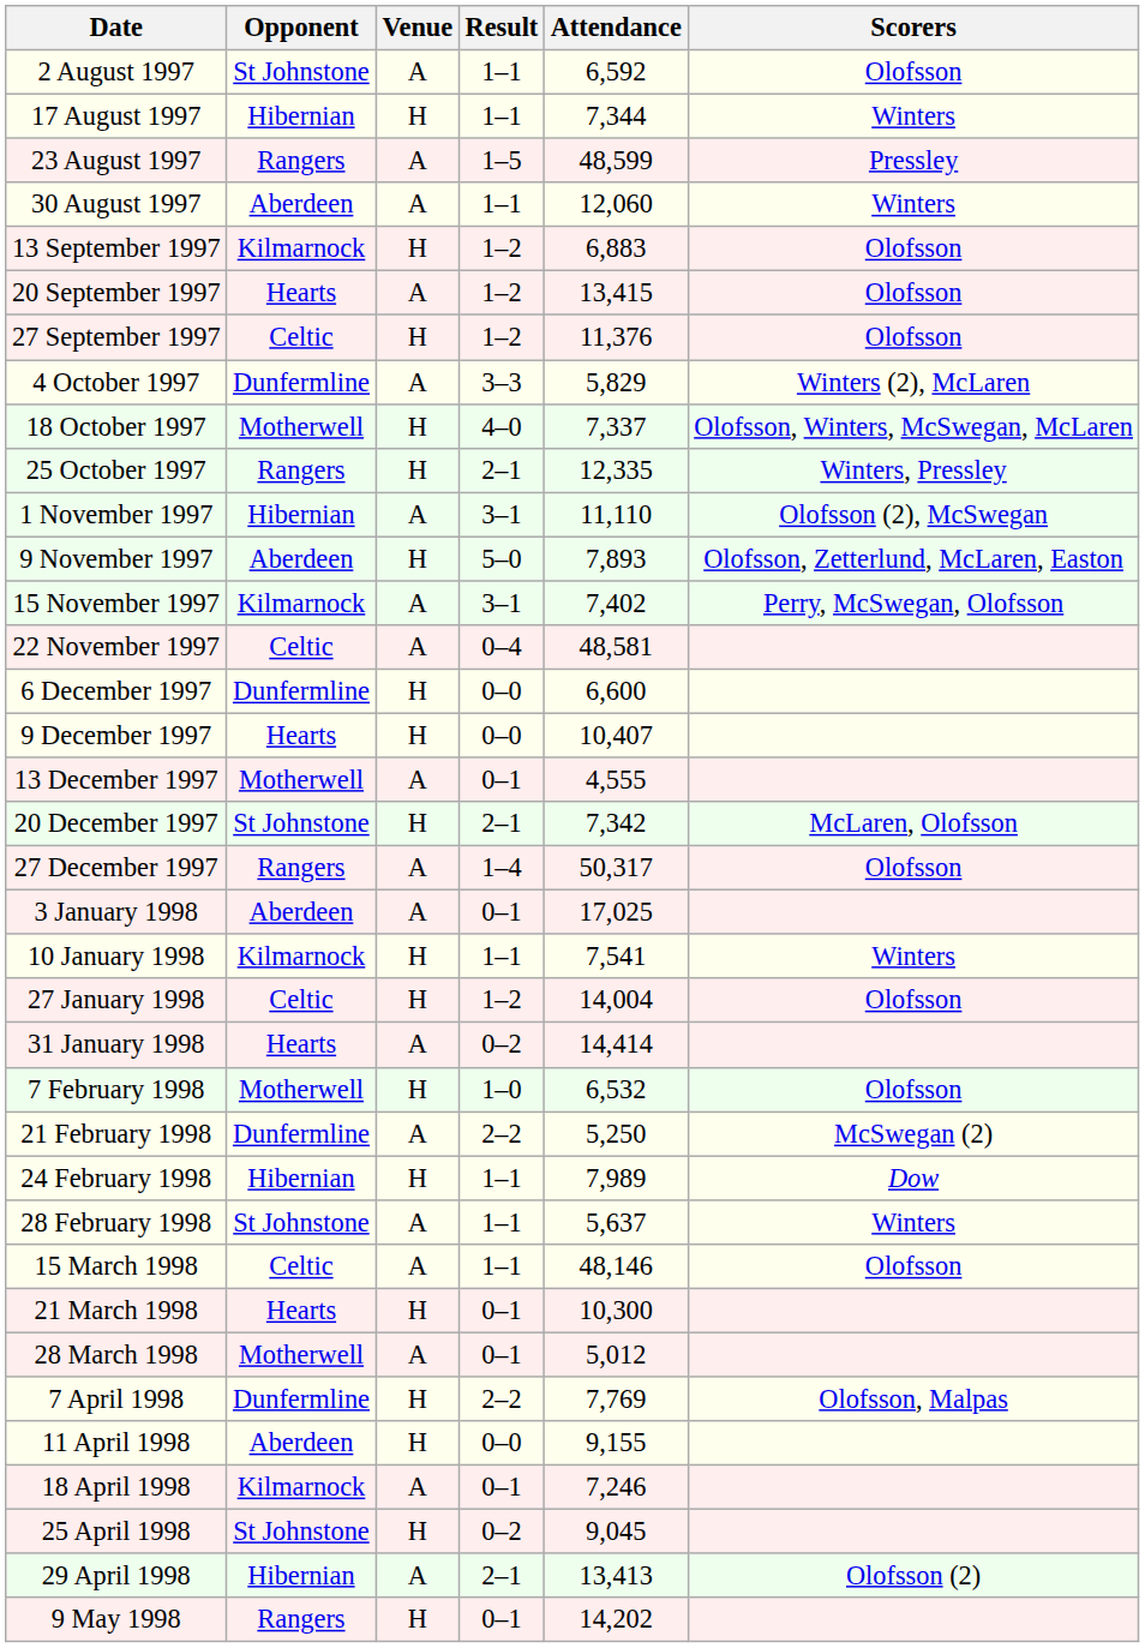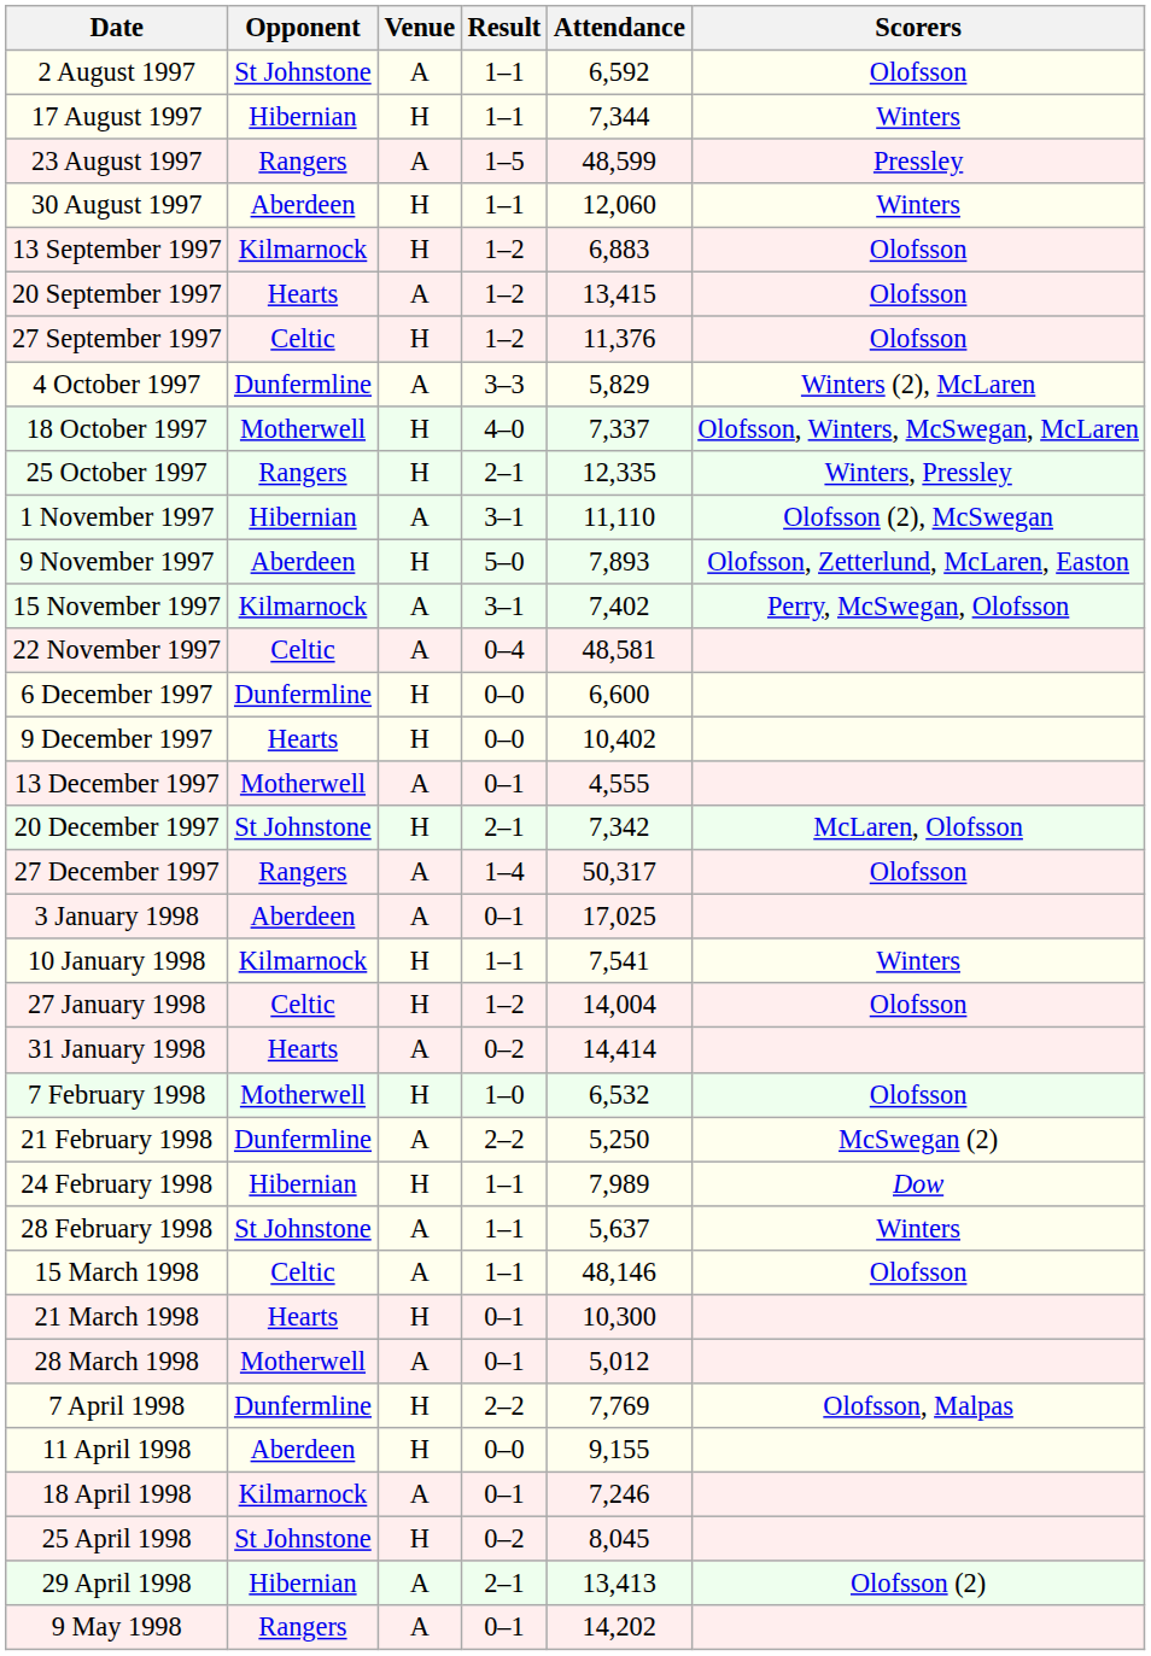30 August 1997 | Venue: A -> H
9 December 1997 | Attendance: 10,407 -> 10,402
25 April 1998 | Attendance: 9,045 -> 8,045
9 May 1998 | Venue: H -> A
